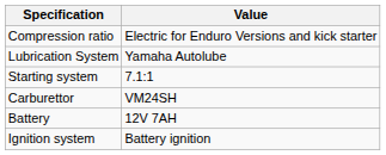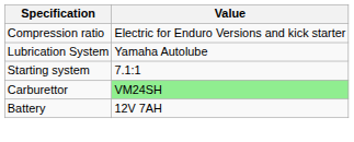Carburettor | Value: no background -> lightgreen background
- row: Ignition system | Battery ignition
